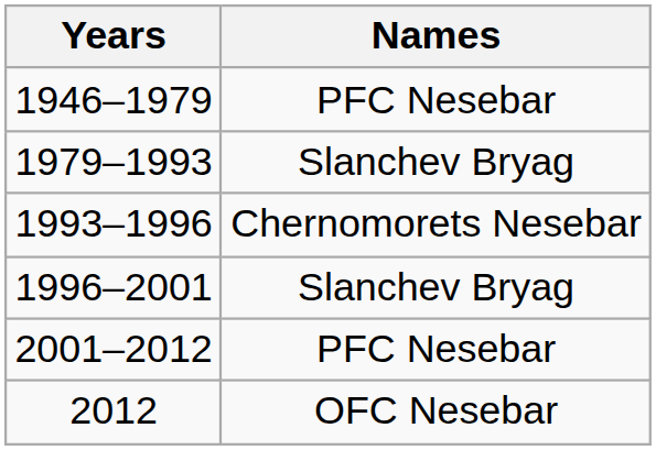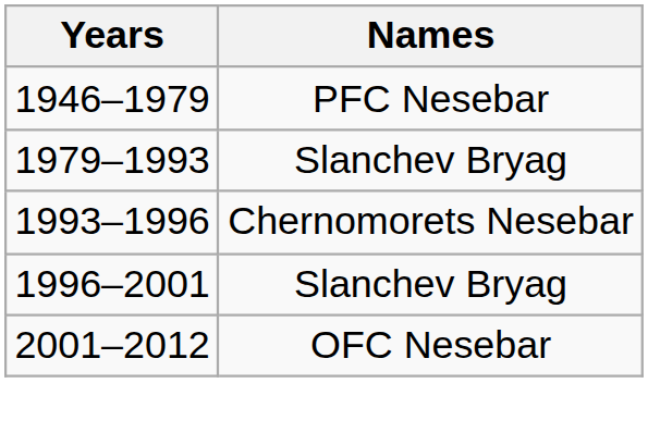2001–2012 | Names: PFC Nesebar -> ОFC Nesebar
- row: 2012 | ОFC Nesebar
